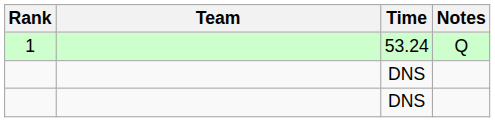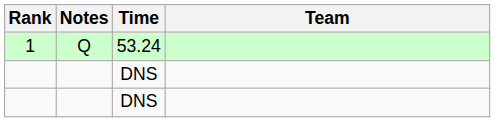columns swapped: Team <-> Notes
